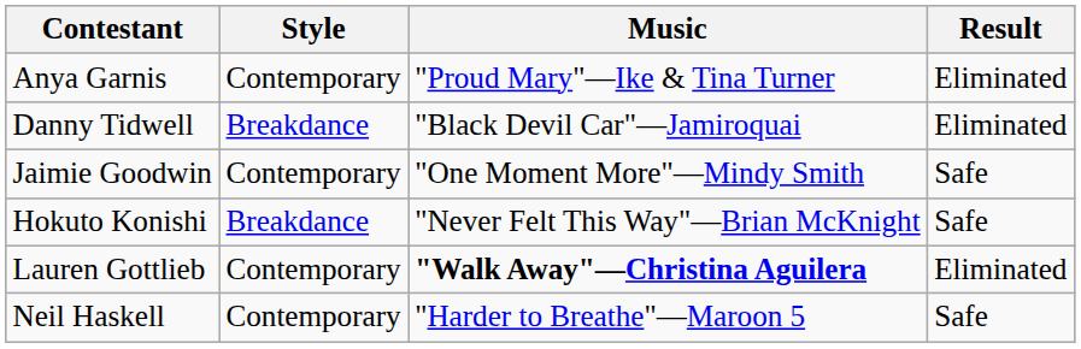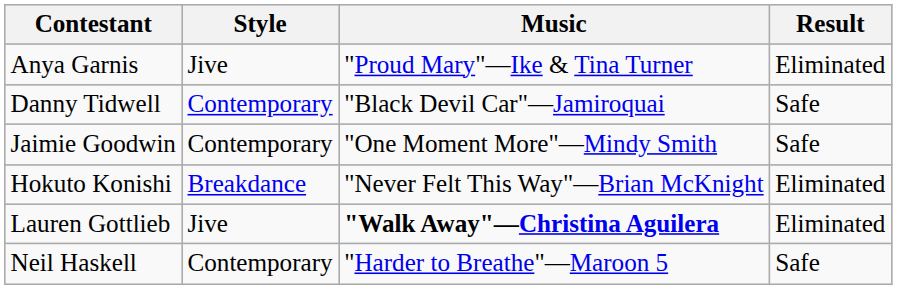Anya Garnis | Style: Contemporary -> Jive
Danny Tidwell | Style: Breakdance -> Contemporary
Danny Tidwell | Result: Eliminated -> Safe
Hokuto Konishi | Result: Safe -> Eliminated
Lauren Gottlieb | Style: Contemporary -> Jive
